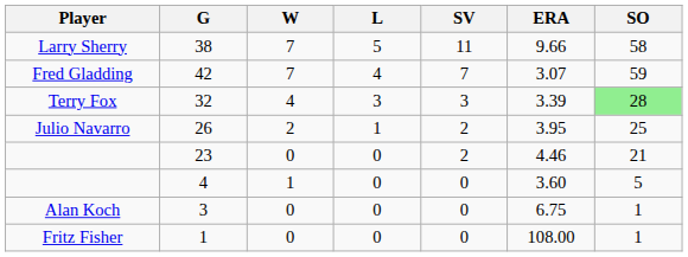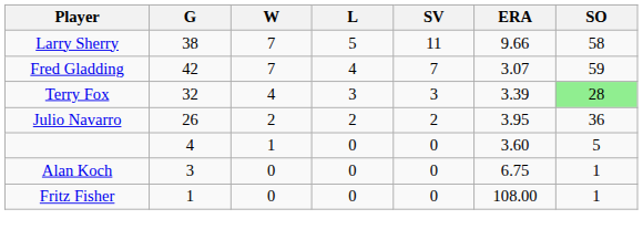26 | L: 1 -> 2
26 | SO: 25 -> 36
- row: 23 | 0 | 0 | 2 | 4.46 | 21
